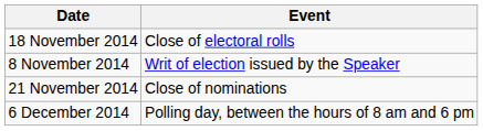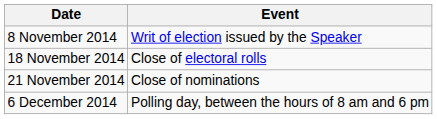rows swapped: 8 November 2014 <-> 18 November 2014
